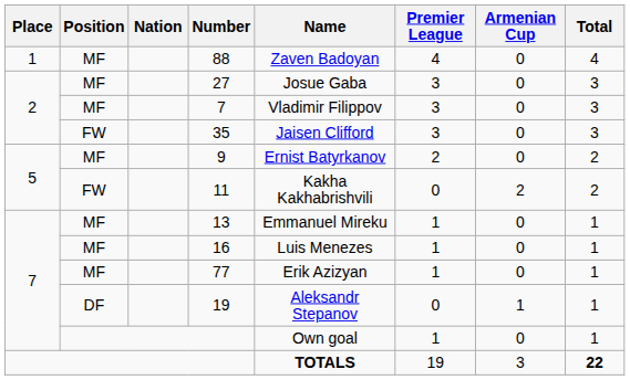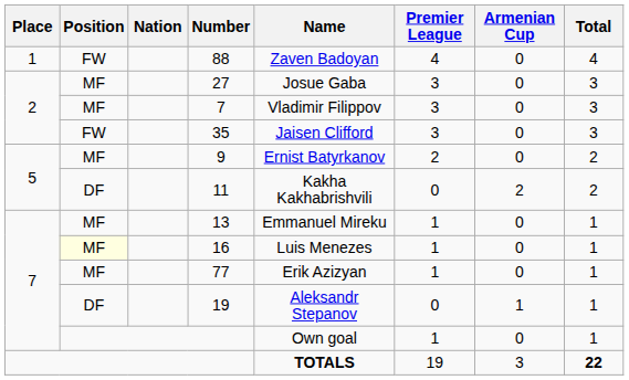88 | Position: MF -> FW
11 | Position: FW -> DF
16 | Position: no background -> lightyellow background
